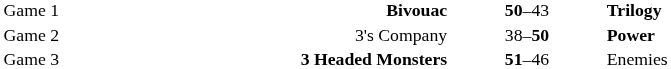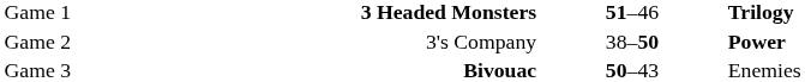Game 1 | column 2: Bivouac -> 3 Headed Monsters
Game 1 | column 3: 50–43 -> 51–46
Game 3 | column 2: 3 Headed Monsters -> Bivouac
Game 3 | column 3: 51–46 -> 50–43
